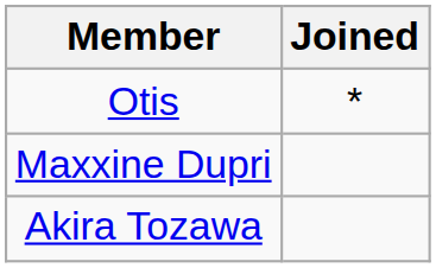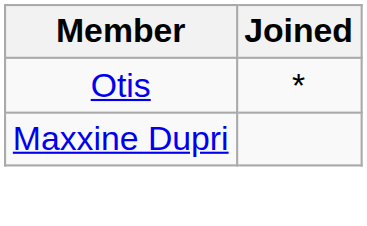- row: Akira Tozawa
